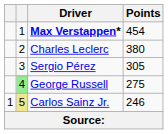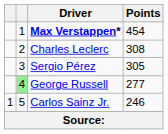Charles Leclerc | Points: 380 -> 308
George Russell | Points: 275 -> 277
Carlos Sainz Jr. | column 2: khaki background -> no background
